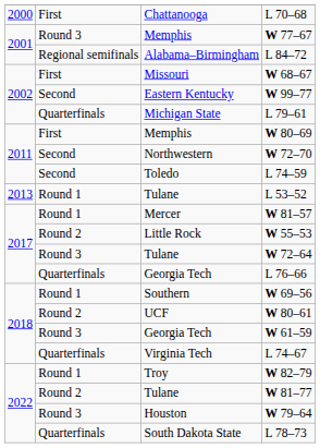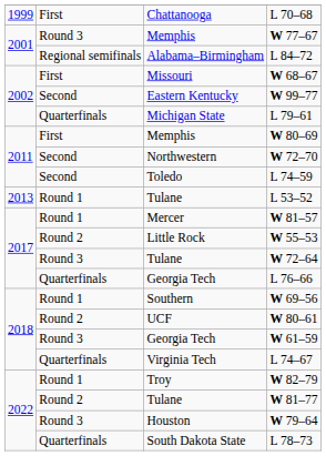L 70–68 | column 1: 2000 -> 1999
